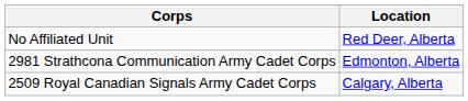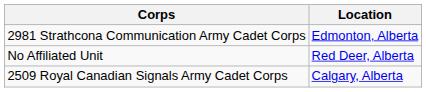rows swapped: 2981 Strathcona Communication Army Cadet Corps <-> No Affiliated Unit
